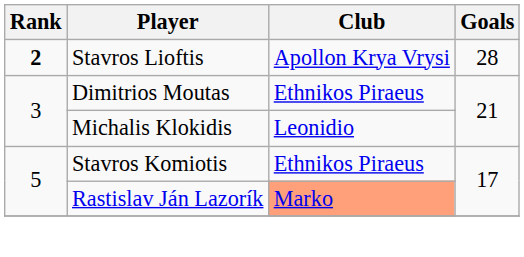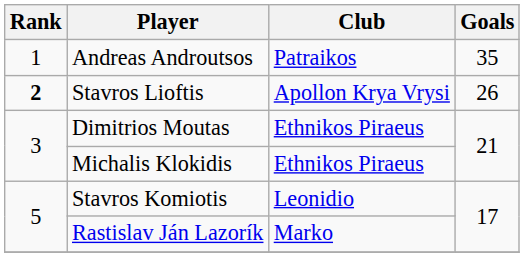+ row: 1 | Andreas Androutsos | Patraikos | 35
Stavros Lioftis | Goals: 28 -> 26
Michalis Klokidis | Club: Leonidio -> Ethnikos Piraeus
Stavros Komiotis | Club: Ethnikos Piraeus -> Leonidio
Rastislav Ján Lazorík | Club: lightsalmon background -> no background
